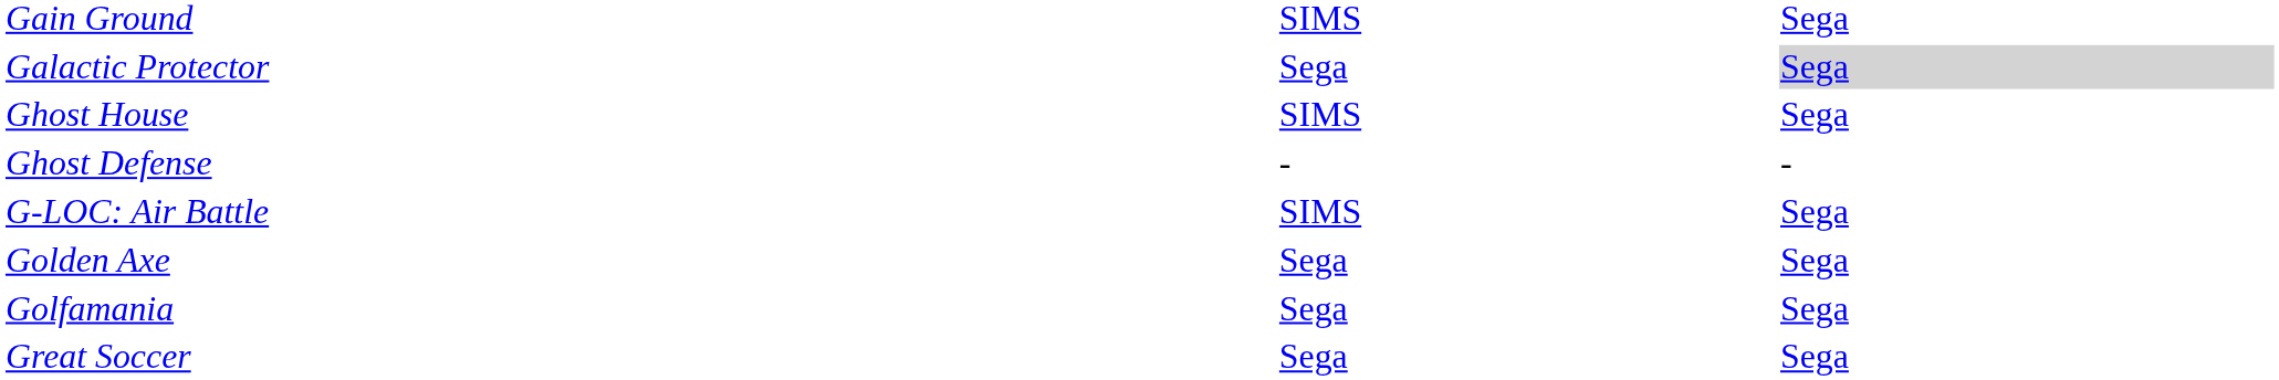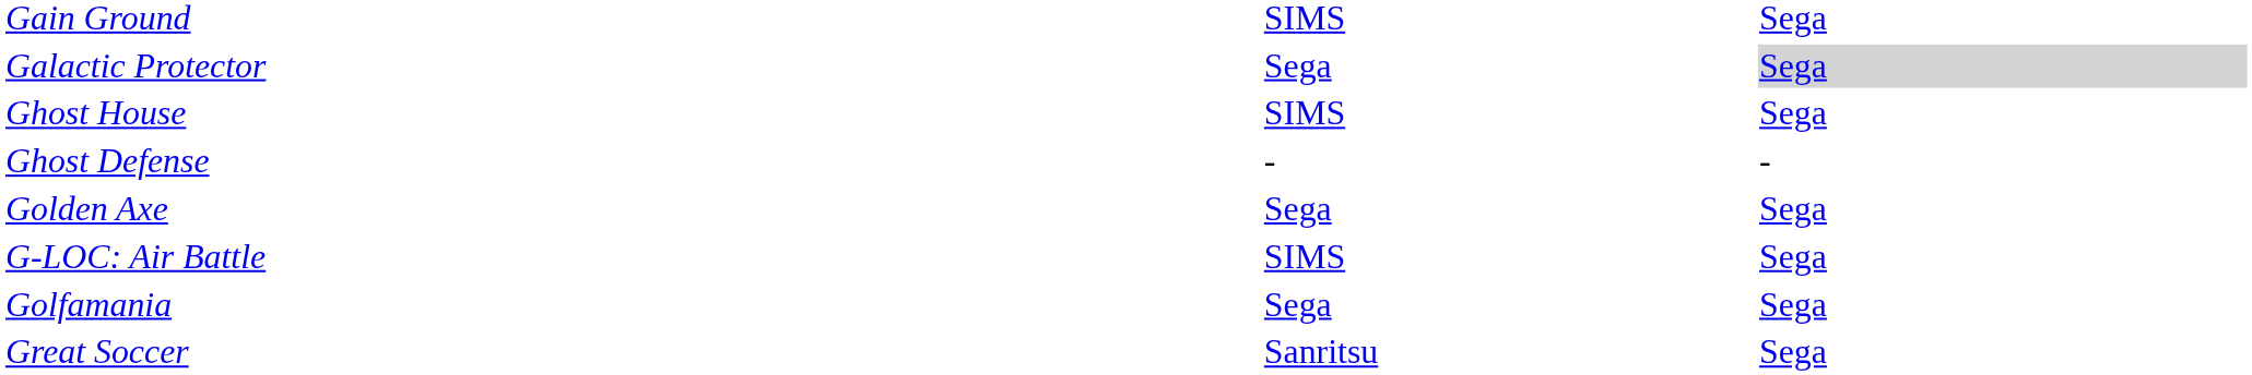rows swapped: G-LOC: Air Battle <-> Golden Axe
Great Soccer | column 2: Sega -> Sanritsu
